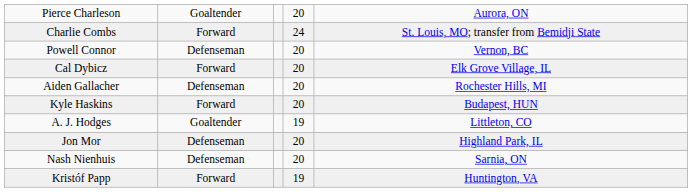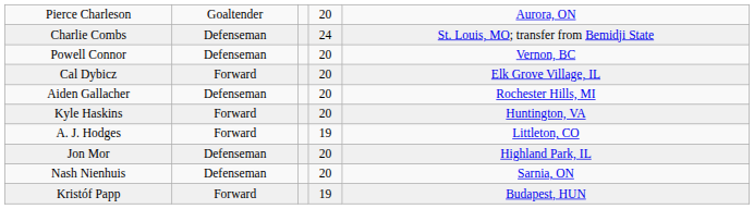Charlie Combs | column 2: Forward -> Defenseman
Kyle Haskins | column 5: Budapest, HUN -> Huntington, VA
A. J. Hodges | column 2: Goaltender -> Forward
Kristóf Papp | column 5: Huntington, VA -> Budapest, HUN
